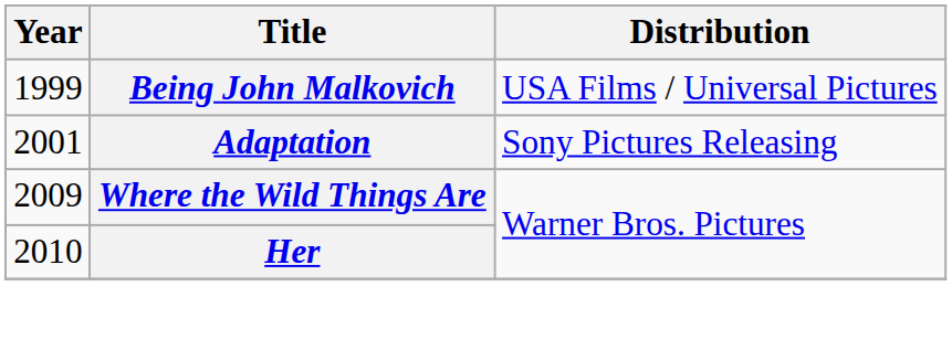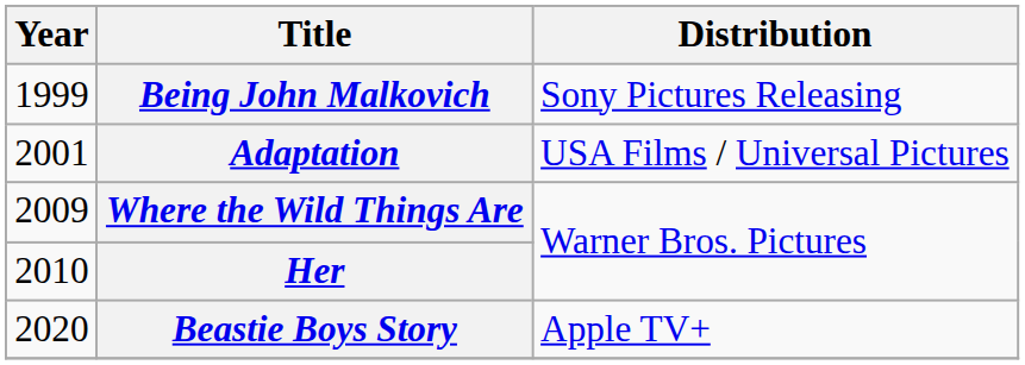Being John Malkovich | Distribution: USA Films / Universal Pictures -> Sony Pictures Releasing
Adaptation | Distribution: Sony Pictures Releasing -> USA Films / Universal Pictures
+ row: 2020 | Beastie Boys Story | Apple TV+
